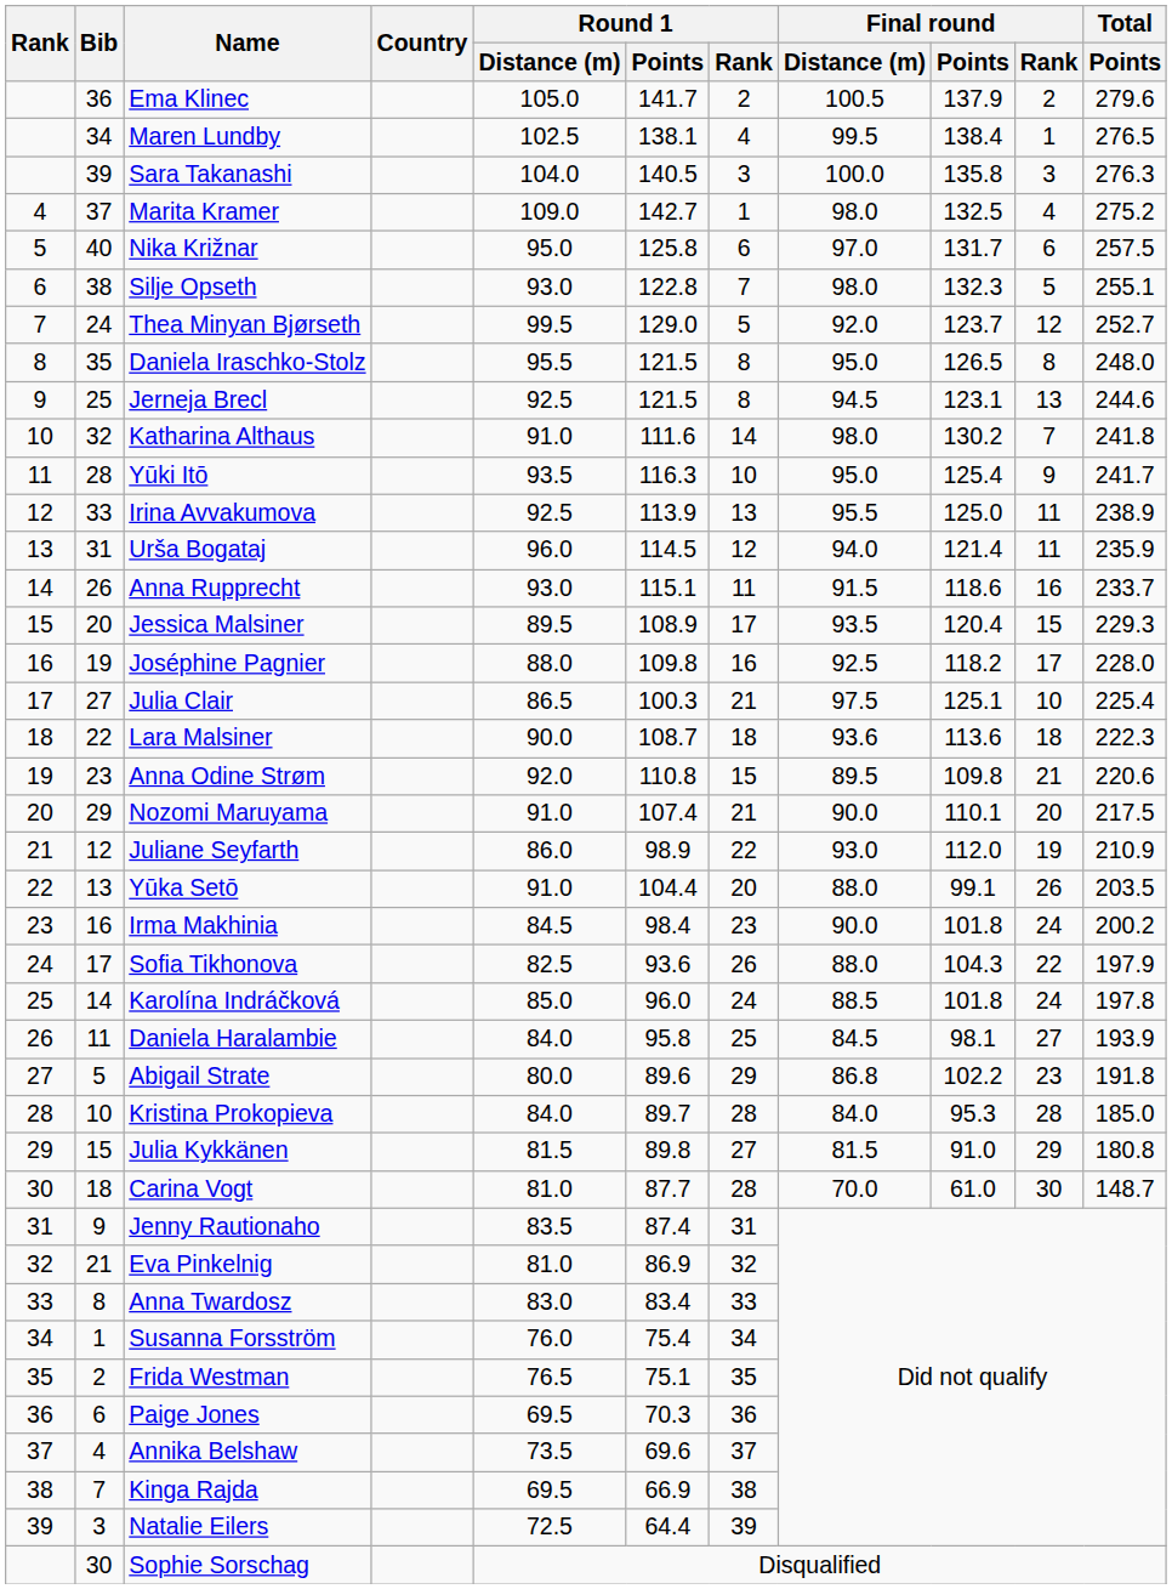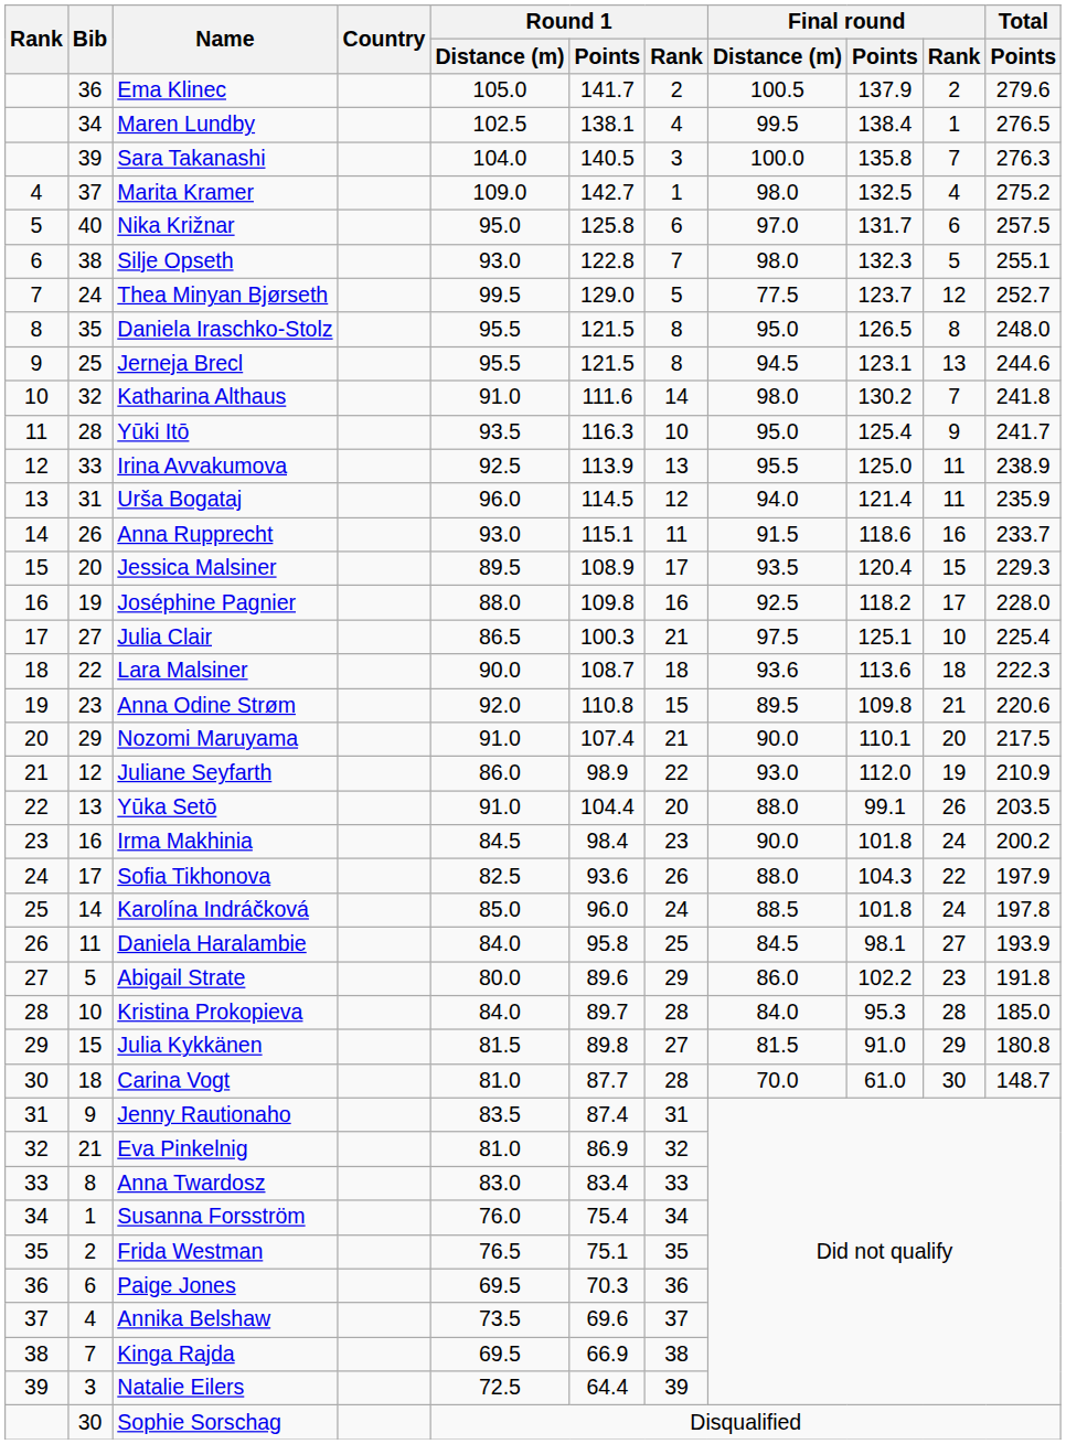Sara Takanashi | Final round / Rank: 3 -> 7
Thea Minyan Bjørseth | Final round / Distance (m): 92.0 -> 77.5
Jerneja Brecl | Round 1 / Distance (m): 92.5 -> 95.5
Abigail Strate | Final round / Distance (m): 86.8 -> 86.0
